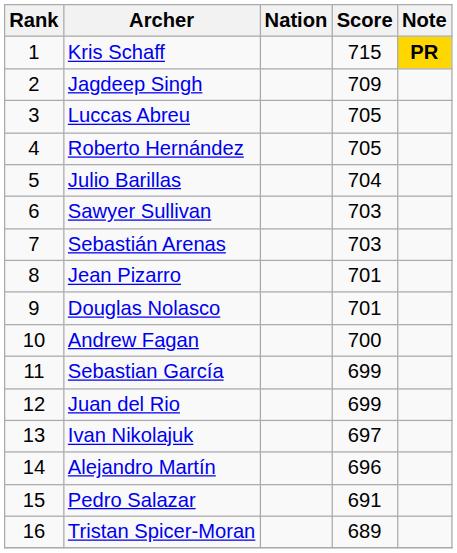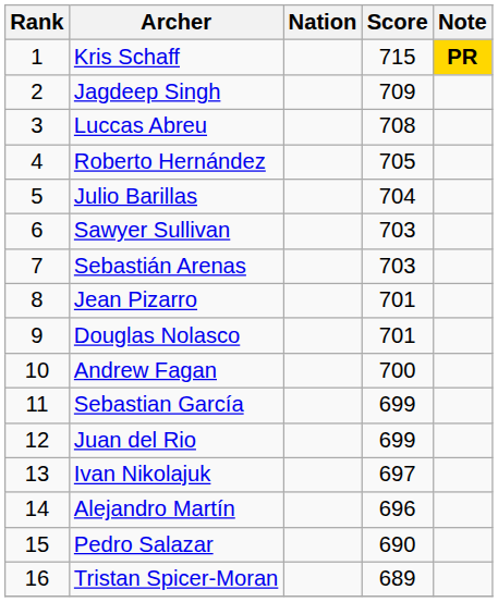Luccas Abreu | Score: 705 -> 708
Pedro Salazar | Score: 691 -> 690
